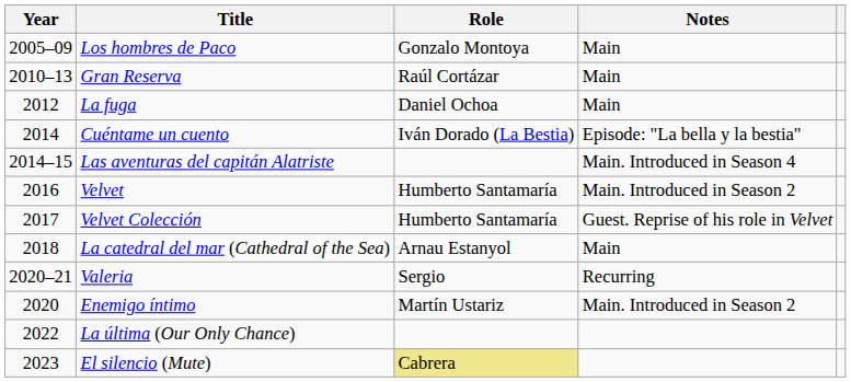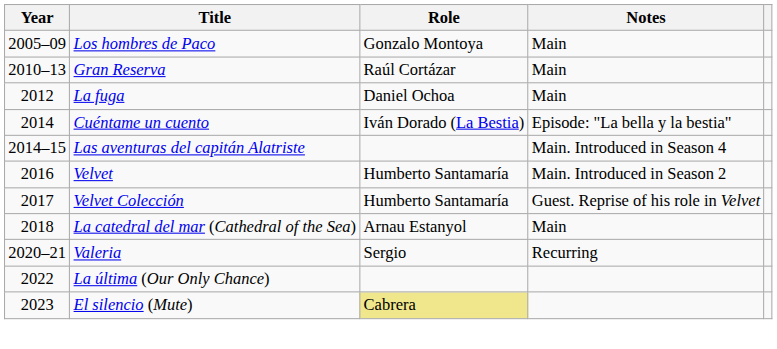- row: 2020 | Enemigo íntimo | Martín Ustariz | Main. Introduced in Season 2
